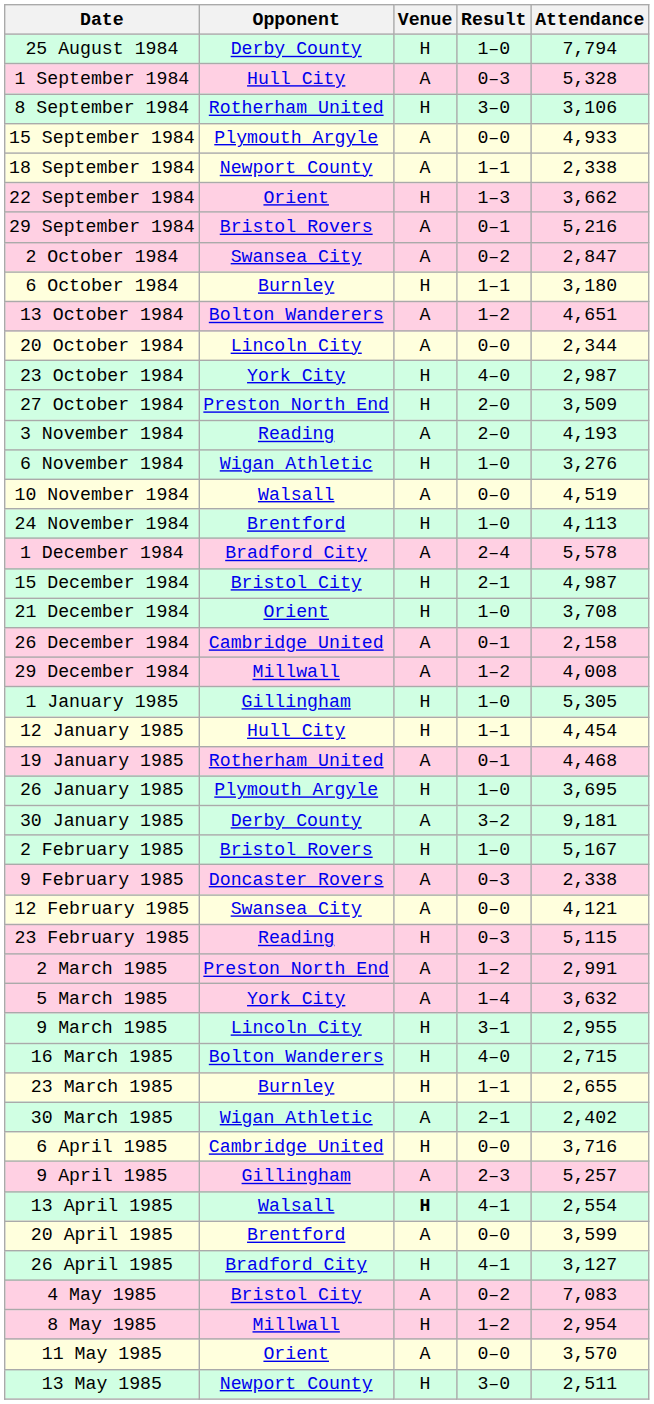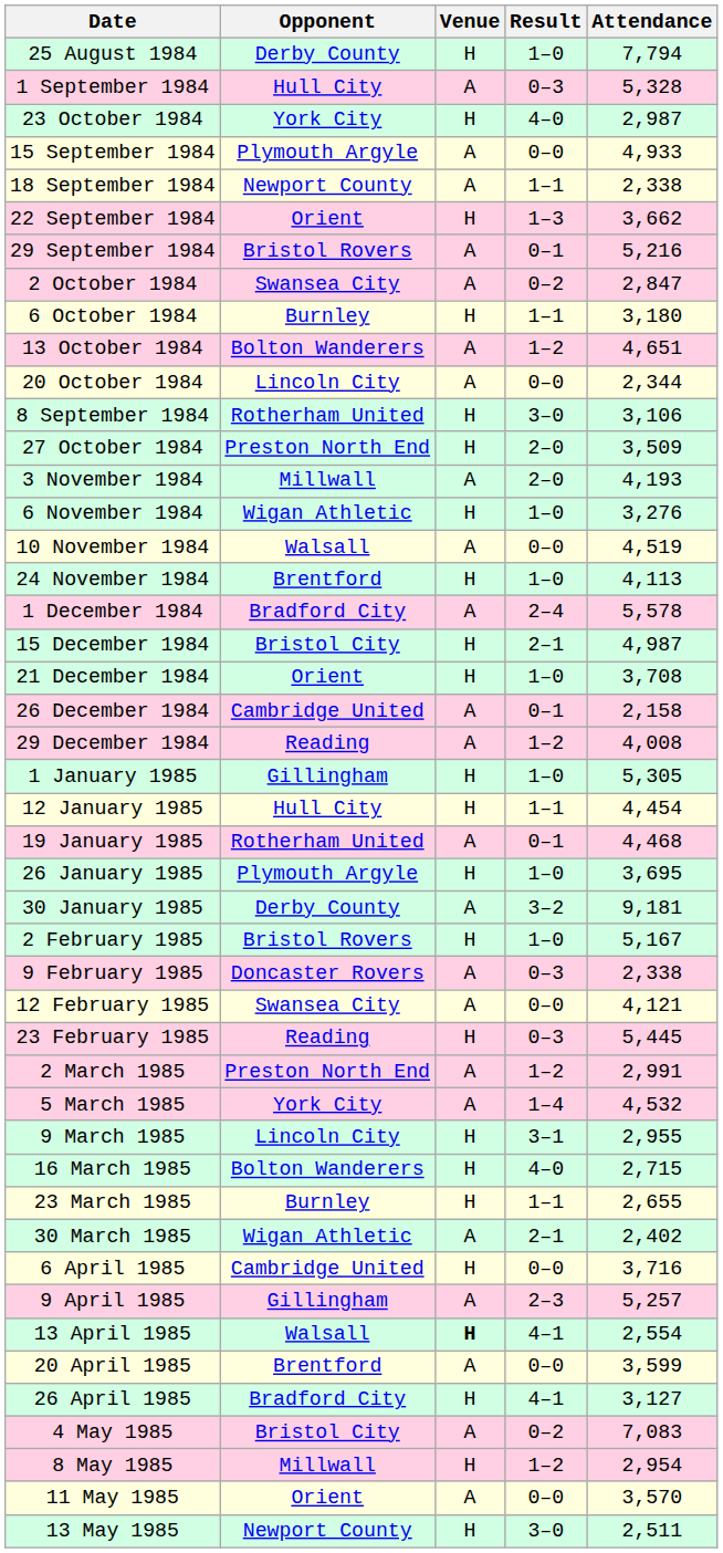rows swapped: 8 September 1984 <-> 23 October 1984
3 November 1984 | Opponent: Reading -> Millwall
29 December 1984 | Opponent: Millwall -> Reading
23 February 1985 | Attendance: 5,115 -> 5,445
5 March 1985 | Attendance: 3,632 -> 4,532
